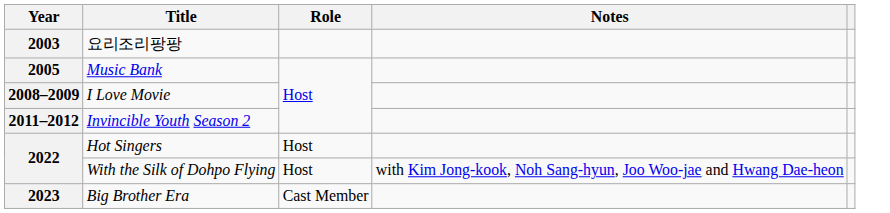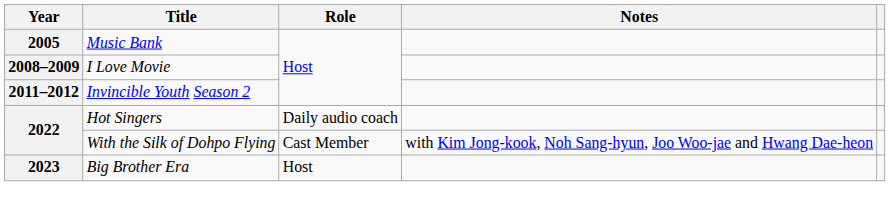- row: 2003 | 요리조리팡팡
Hot Singers | Role: Host -> Daily audio coach
With the Silk of Dohpo Flying | Role: Host -> Cast Member
Big Brother Era | Role: Cast Member -> Host
